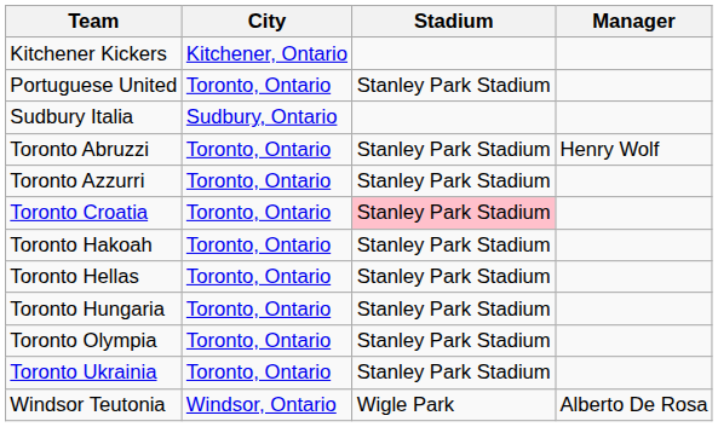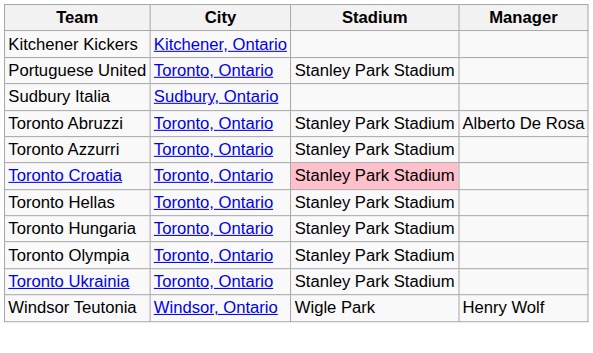Toronto Abruzzi | Manager: Henry Wolf -> Alberto De Rosa
- row: Toronto Hakoah | Toronto, Ontario | Stanley Park Stadium
Windsor Teutonia | Manager: Alberto De Rosa -> Henry Wolf
